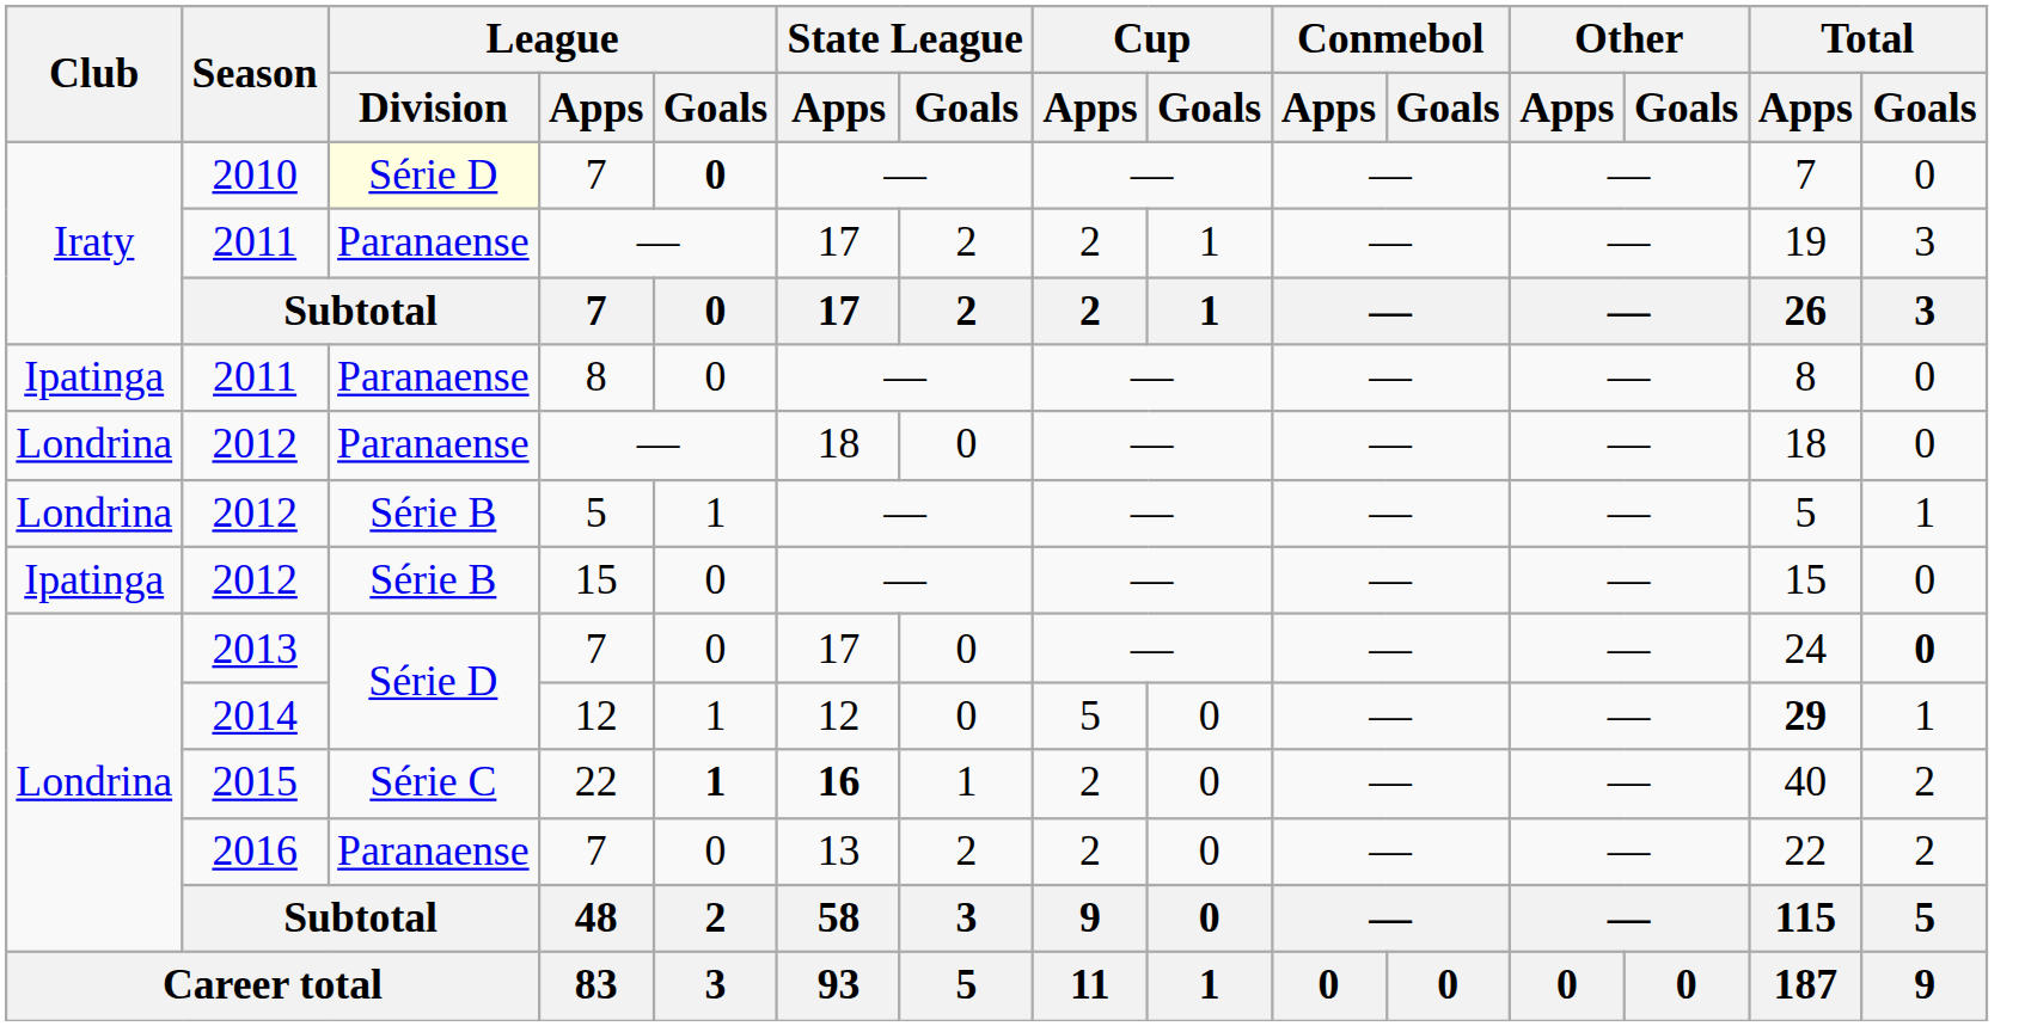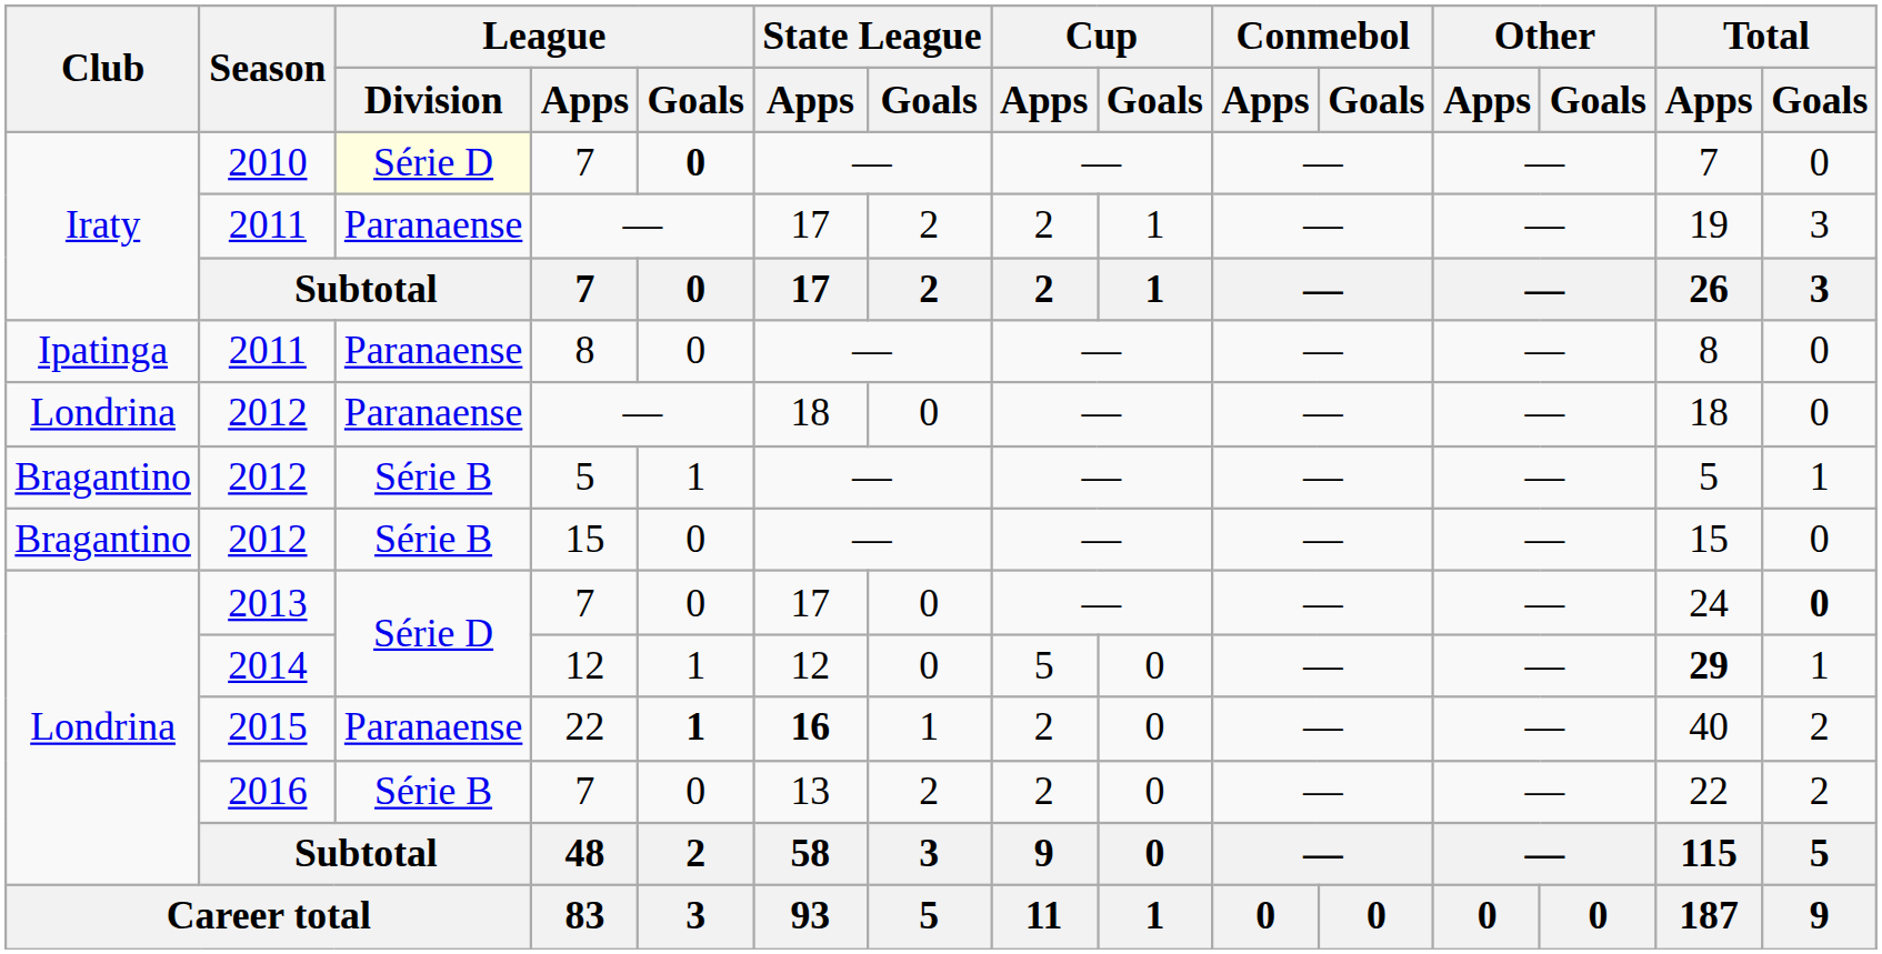2012 / 5 | Club: Londrina -> Bragantino
2012 / 15 | Club: Ipatinga -> Bragantino
2015 | League / Division: Série C -> Paranaense
2016 | League / Division: Paranaense -> Série B
